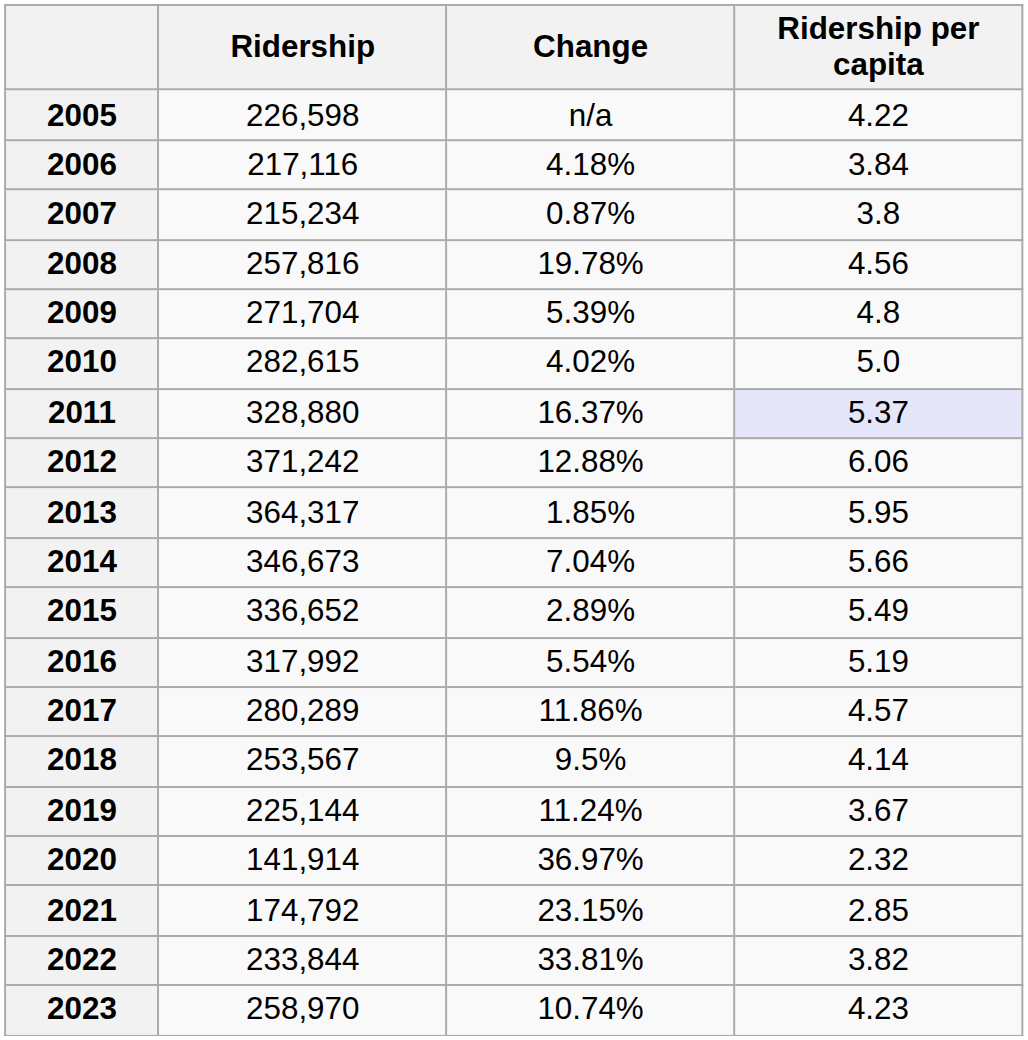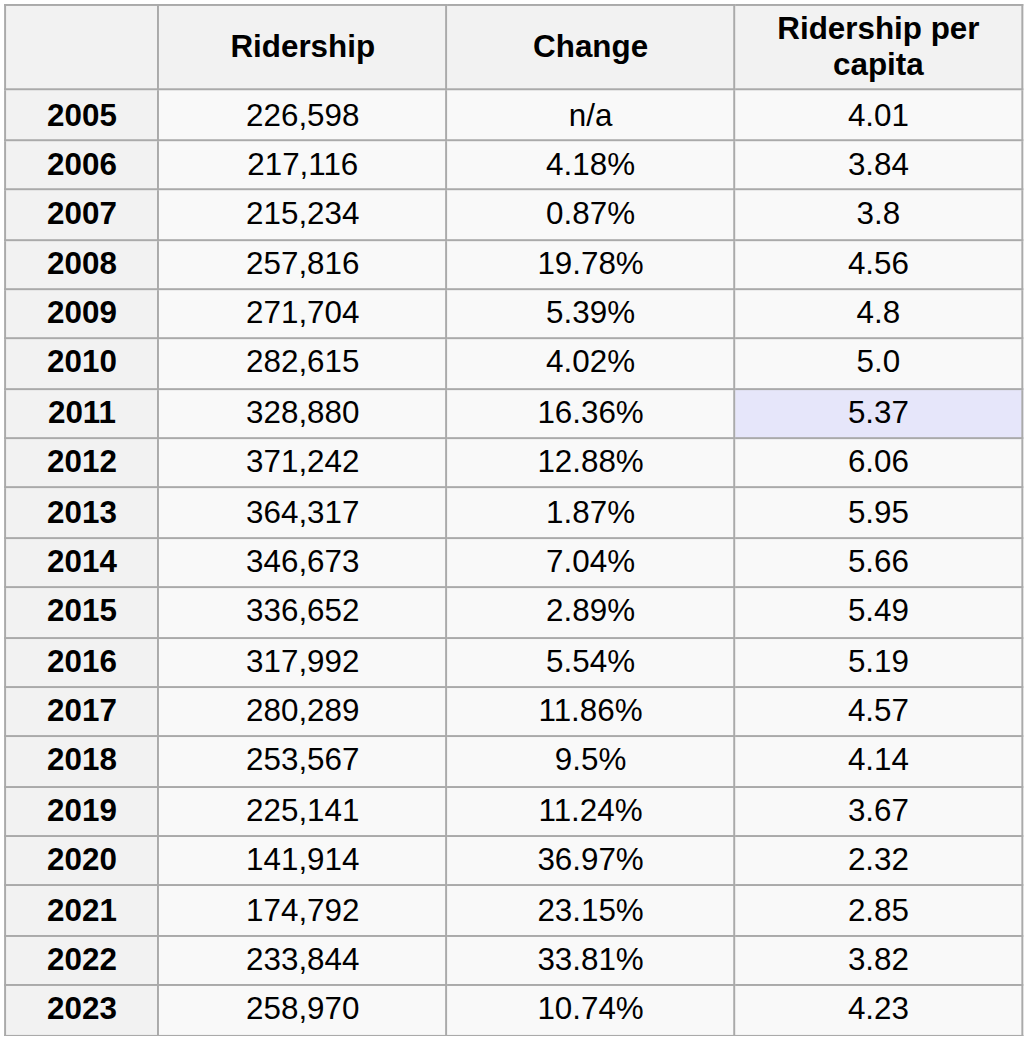2005 | Ridership per capita: 4.22 -> 4.01
2011 | Change: 16.37% -> 16.36%
2013 | Change: 1.85% -> 1.87%
2019 | Ridership: 225,144 -> 225,141
